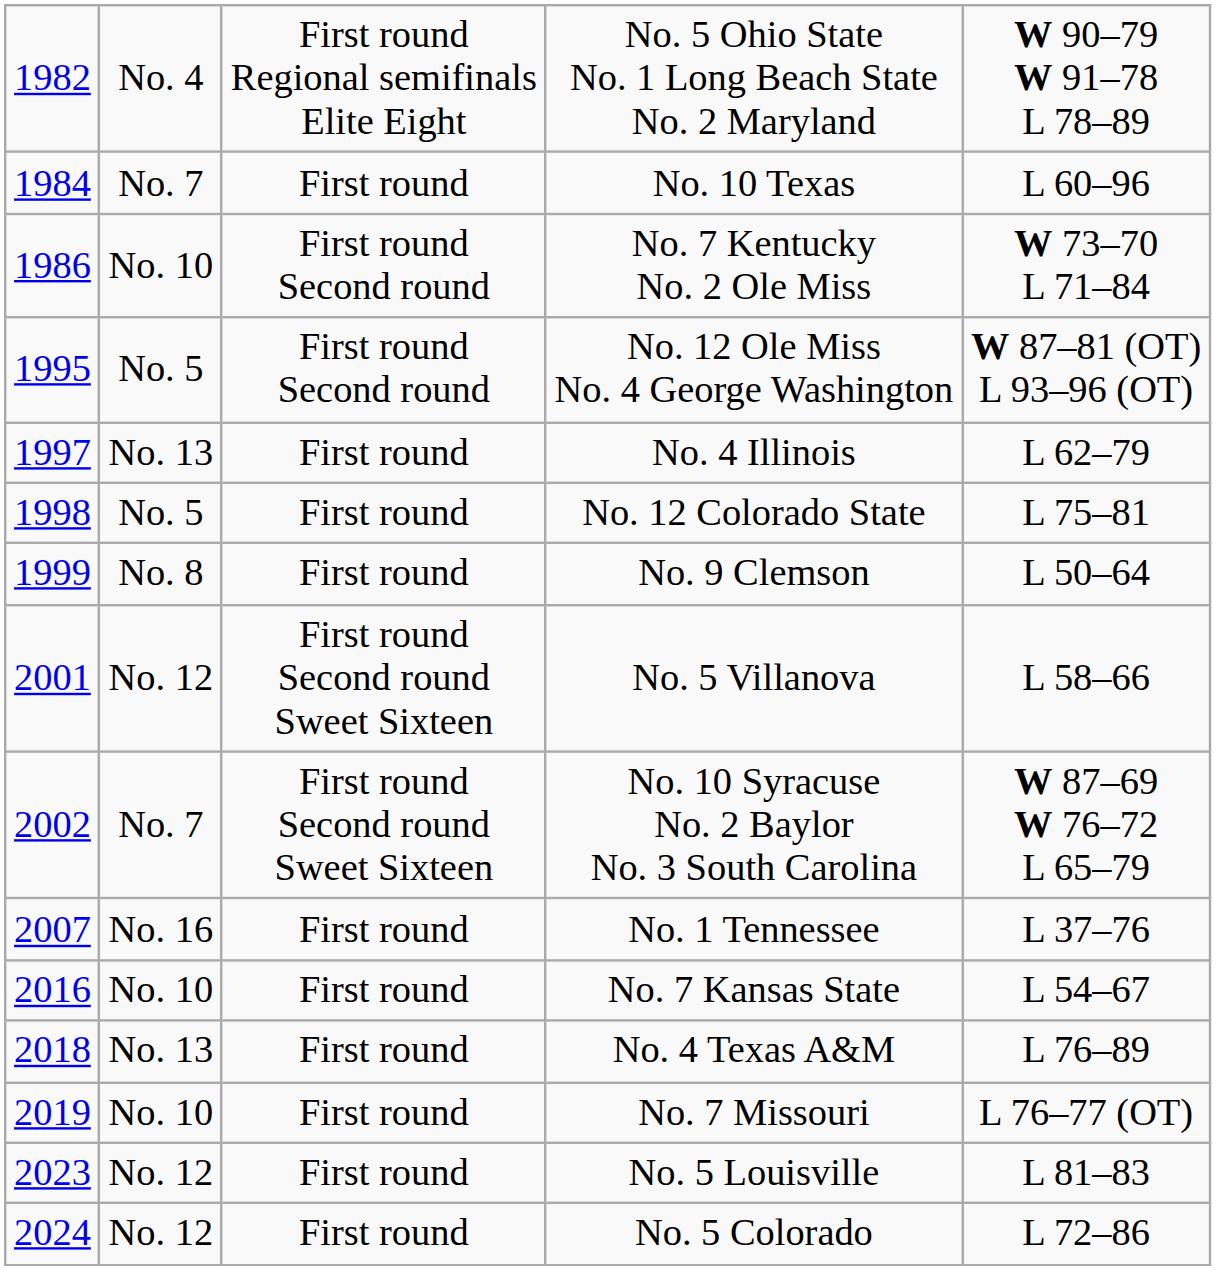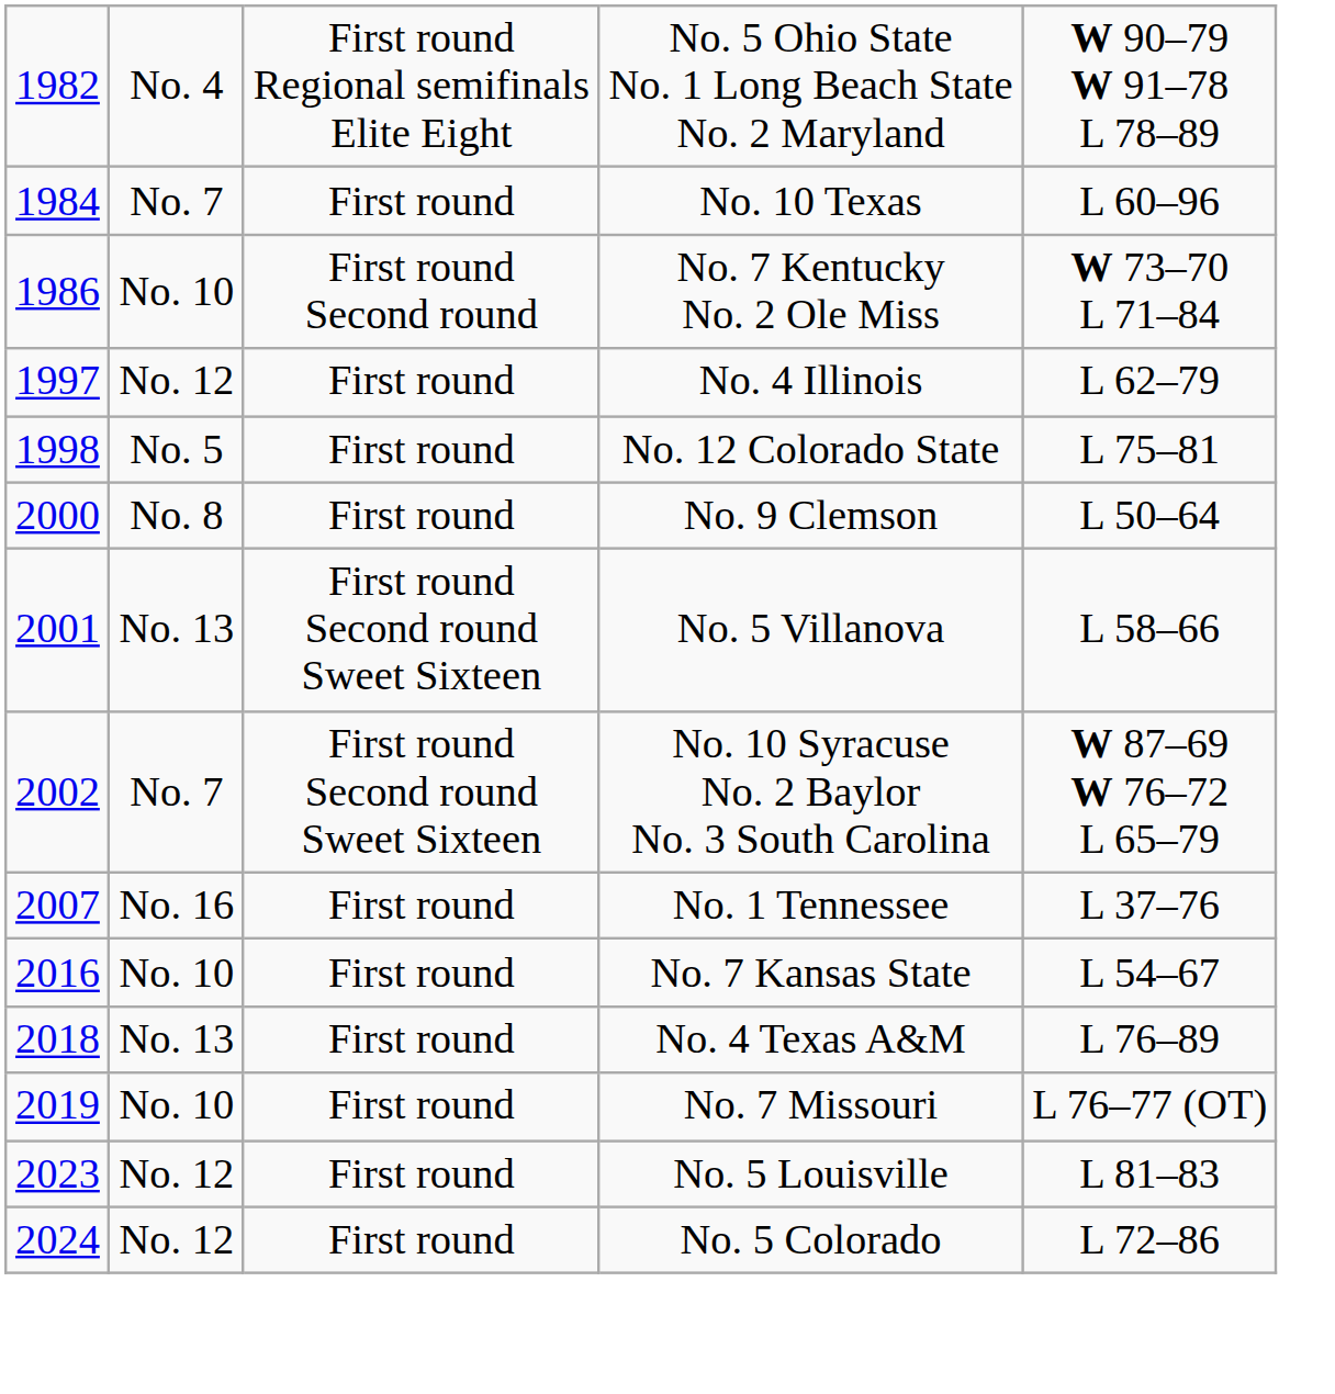- row: 1995 | No. 5 | First round Second round | No. 12 Ole Miss No. 4 George Washington | W 87–81 (OT) L 93–96 (OT)
No. 4 Illinois | column 2: No. 13 -> No. 12
No. 9 Clemson | column 1: 1999 -> 2000
No. 5 Villanova | column 2: No. 12 -> No. 13
